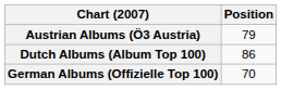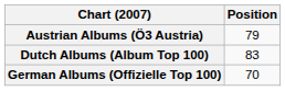Dutch Albums (Album Top 100) | Position: 86 -> 83
